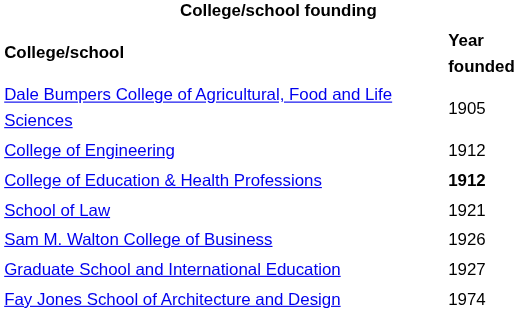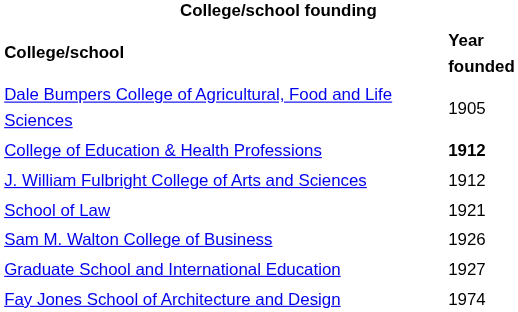- row: College of Engineering | 1912
+ row: J. William Fulbright College of Arts and Sciences | 1912
